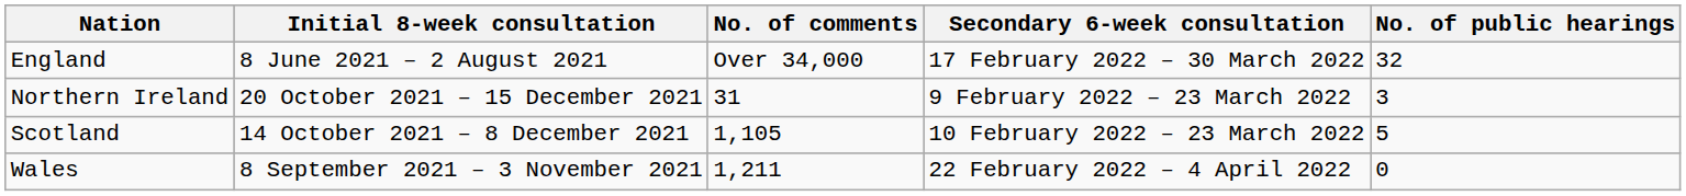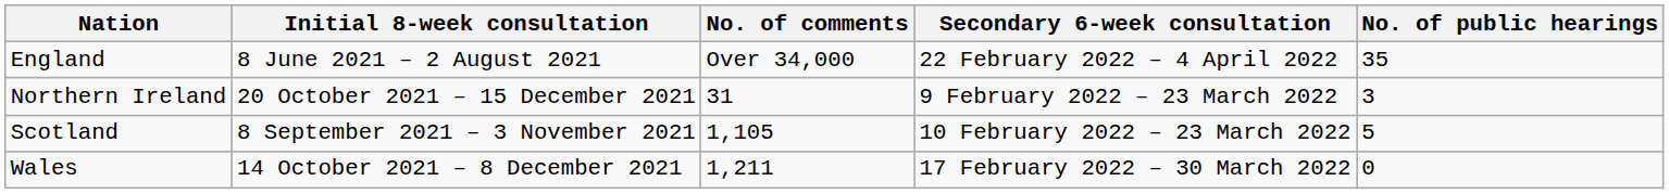England | Secondary 6-week consultation: 17 February 2022 – 30 March 2022 -> 22 February 2022 – 4 April 2022
England | No. of public hearings: 32 -> 35
Scotland | Initial 8-week consultation: 14 October 2021 – 8 December 2021 -> 8 September 2021 – 3 November 2021
Wales | Initial 8-week consultation: 8 September 2021 – 3 November 2021 -> 14 October 2021 – 8 December 2021
Wales | Secondary 6-week consultation: 22 February 2022 – 4 April 2022 -> 17 February 2022 – 30 March 2022
